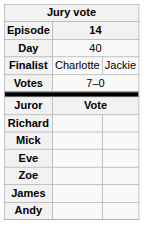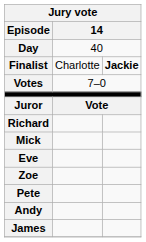Finalist | column 3: normal -> bold
+ row: Pete
rows swapped: James <-> Andy
